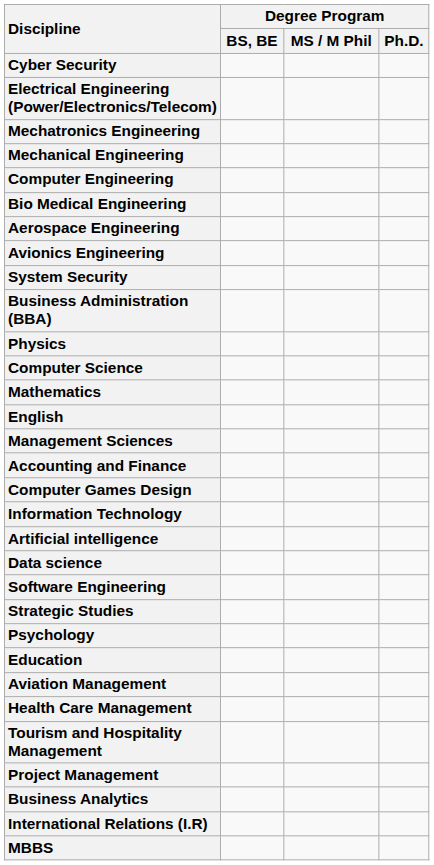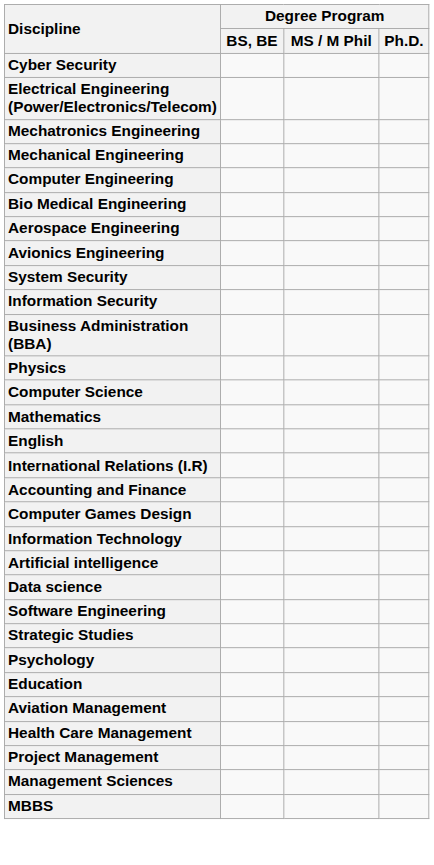+ row: Information Security
rows swapped: Management Sciences <-> International Relations (I.R)
- row: Tourism and Hospitality Management
- row: Business Analytics
